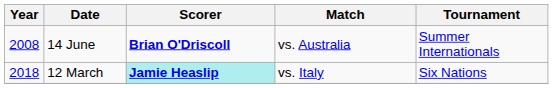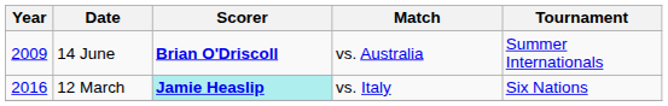14 June | Year: 2008 -> 2009
12 March | Year: 2018 -> 2016
